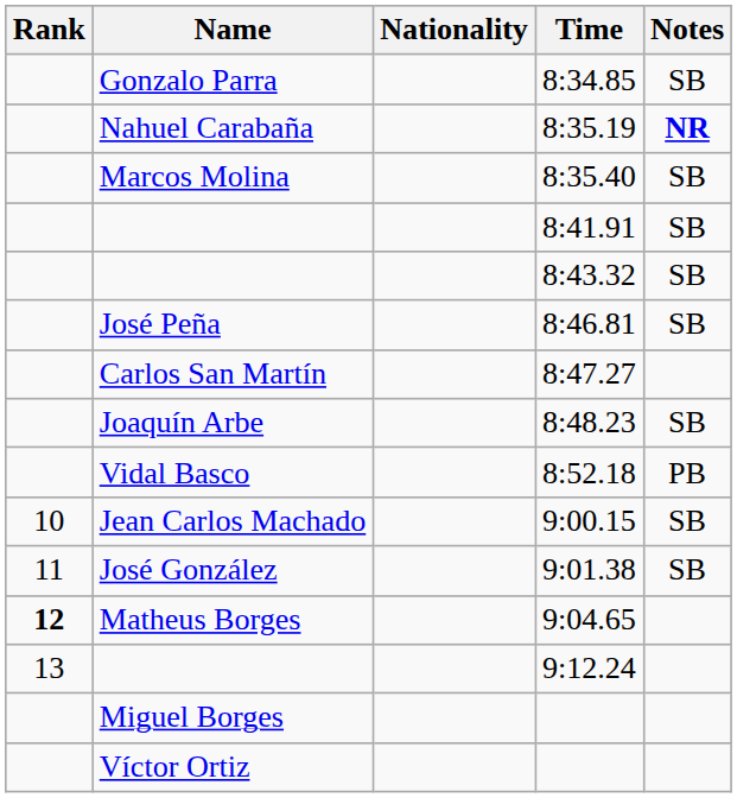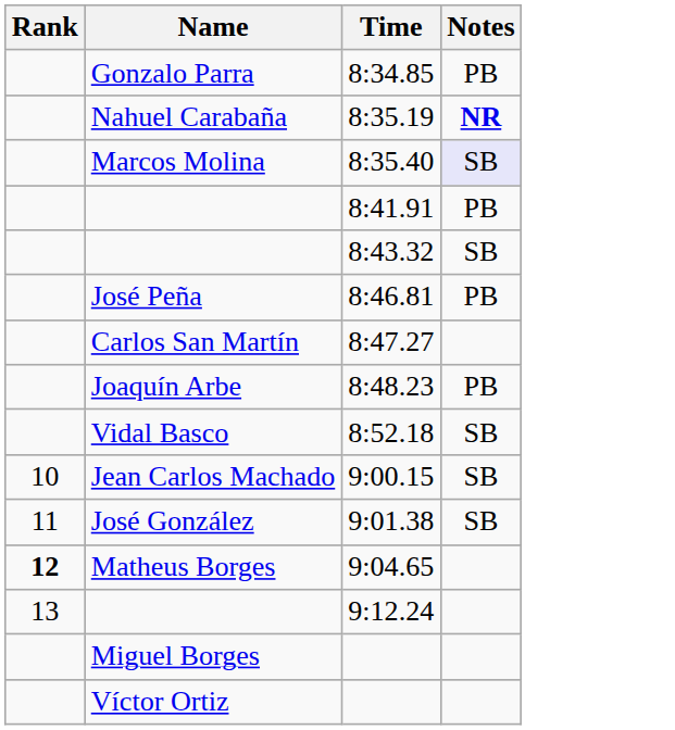- column: Nationality
8:34.85 | Notes: SB -> PB
8:35.40 | Notes: no background -> lavender background
8:41.91 | Notes: SB -> PB
8:46.81 | Notes: SB -> PB
8:48.23 | Notes: SB -> PB
8:52.18 | Notes: PB -> SB
